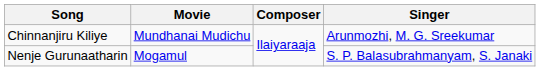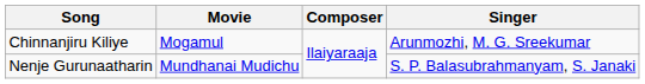Chinnanjiru Kiliye | Movie: Mundhanai Mudichu -> Mogamul
Nenje Gurunaatharin | Movie: Mogamul -> Mundhanai Mudichu
